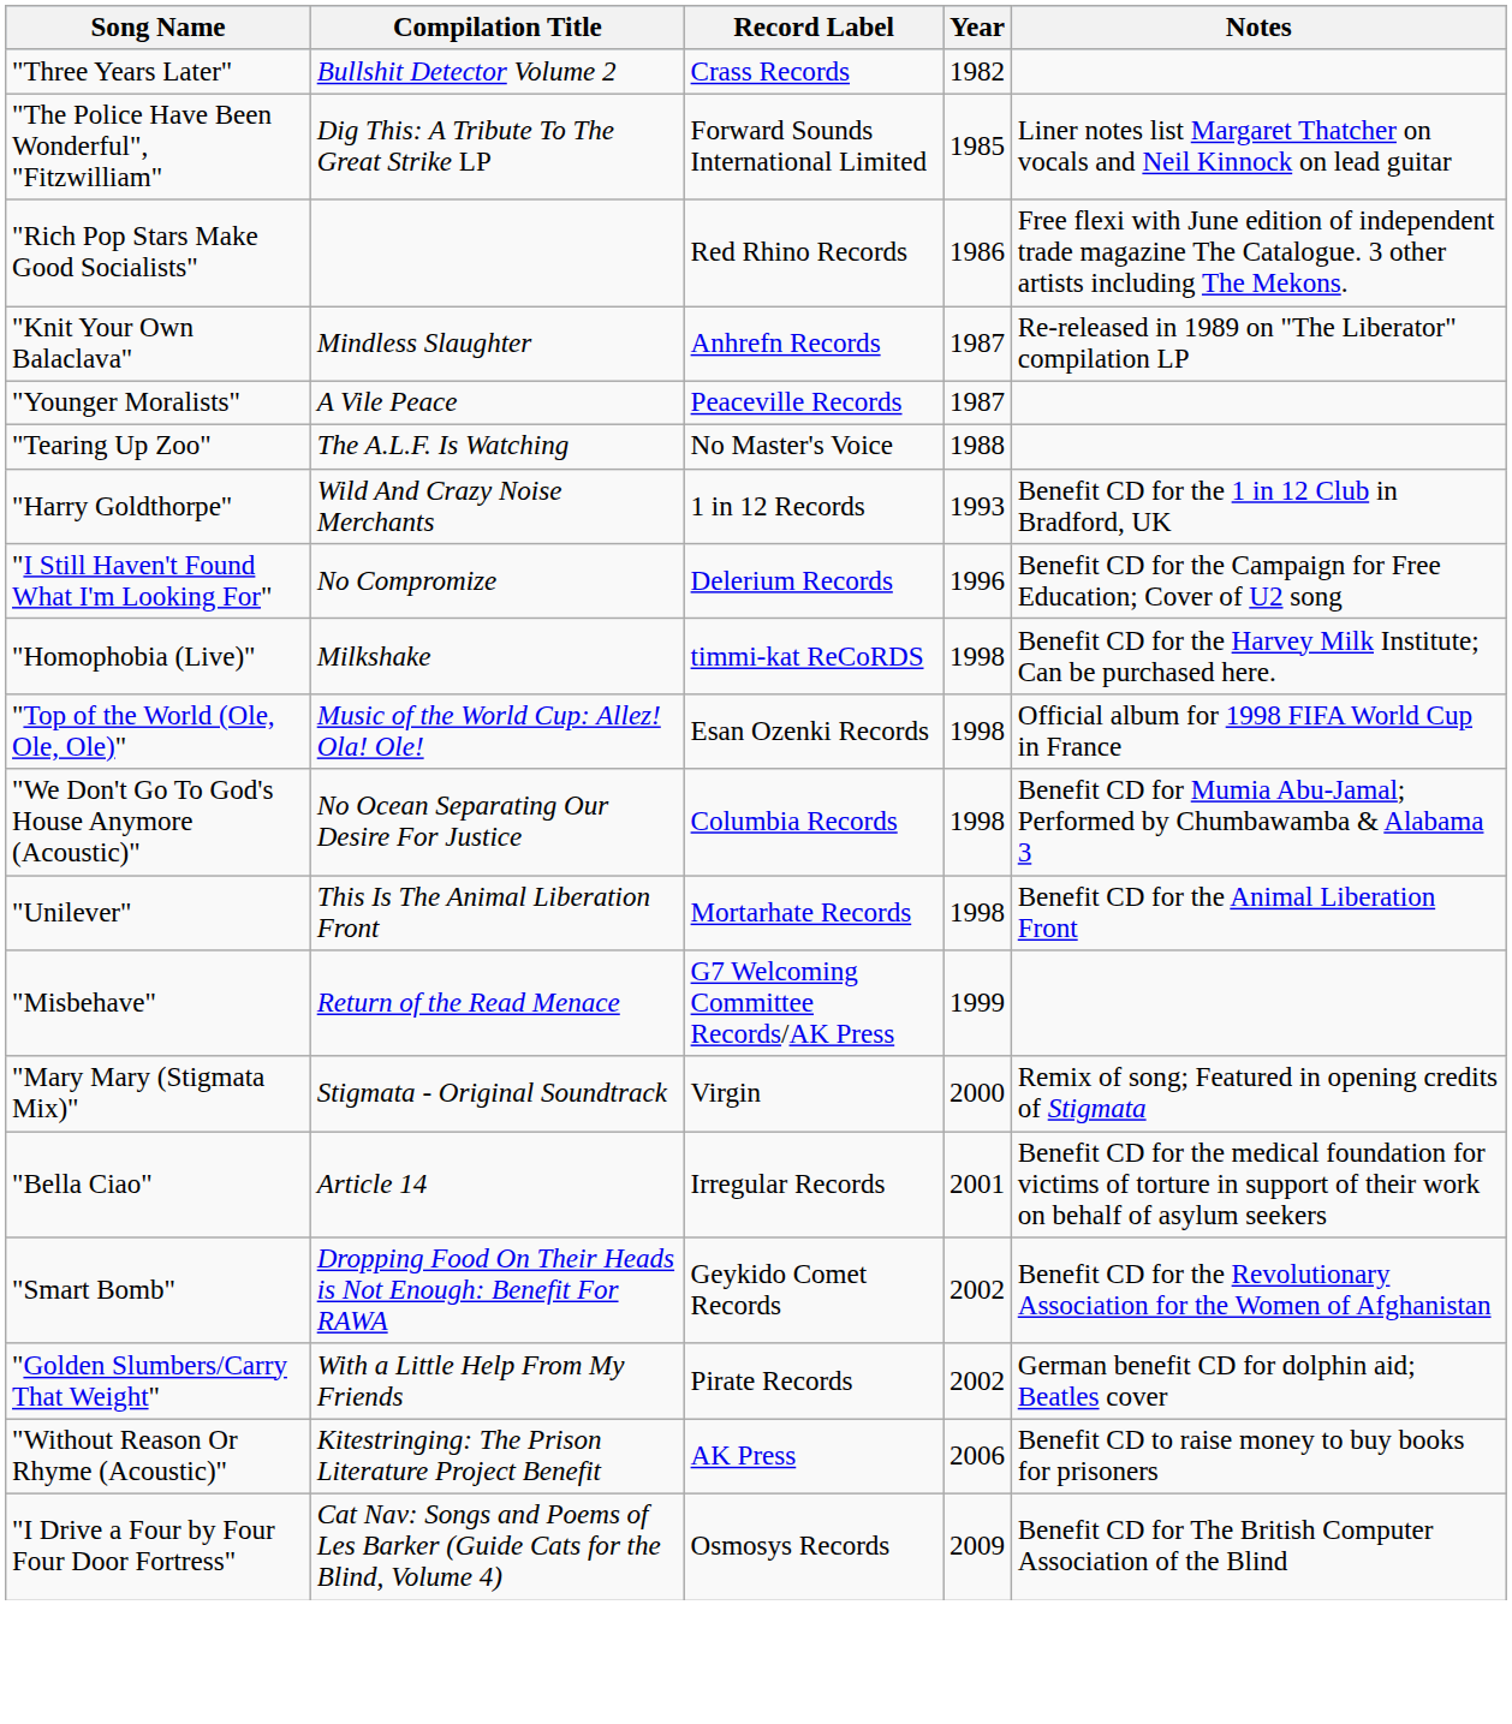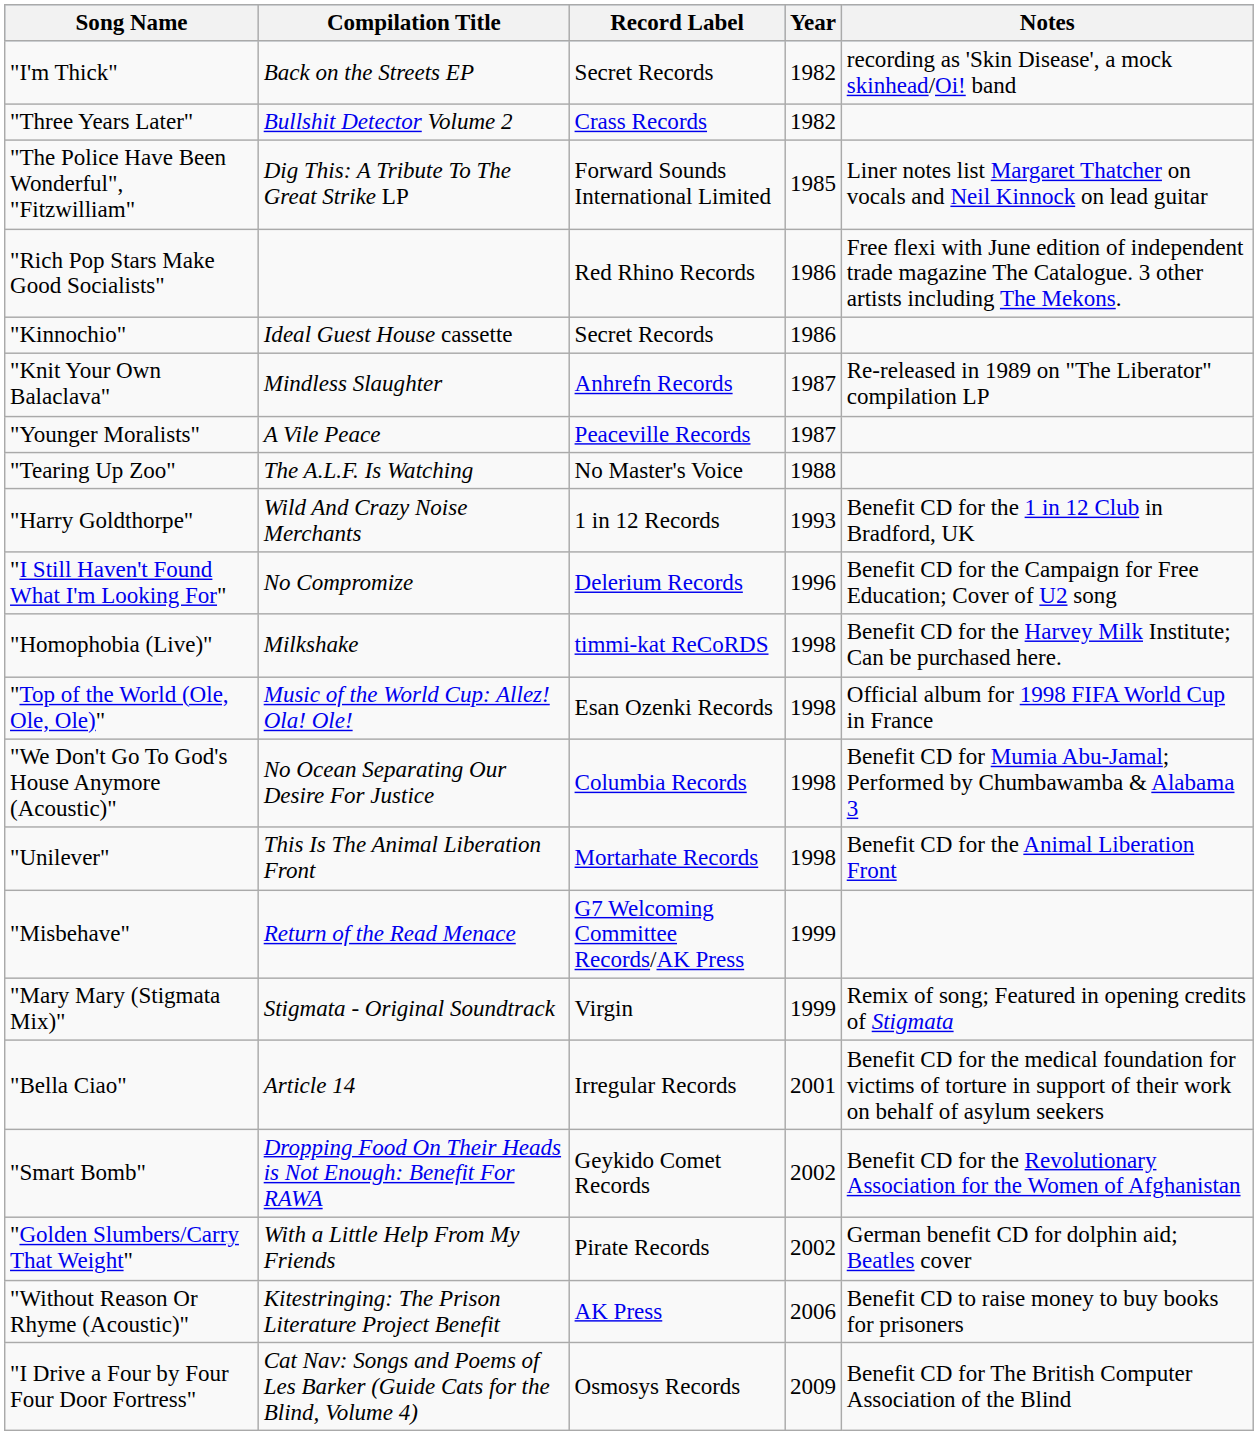+ row: "I'm Thick" | Back on the Streets EP | Secret Records | 1982 | recording as 'Skin Disease', a mock skinhead/Oi! band
+ row: "Kinnochio" | Ideal Guest House cassette | Secret Records | 1986
"Mary Mary (Stigmata Mix)" | Year: 2000 -> 1999
